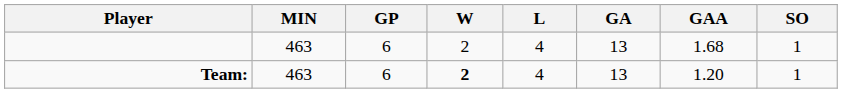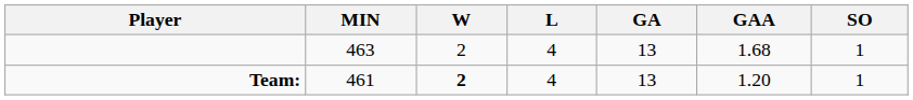- column: GP | 6 | 6
Team: | MIN: 463 -> 461
